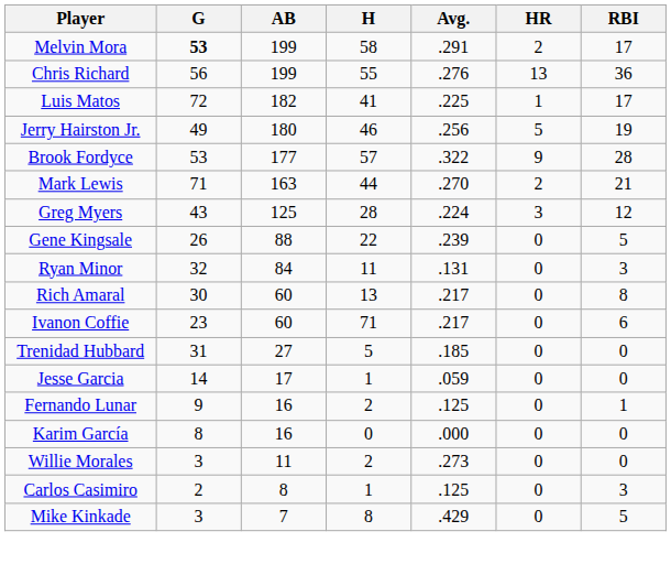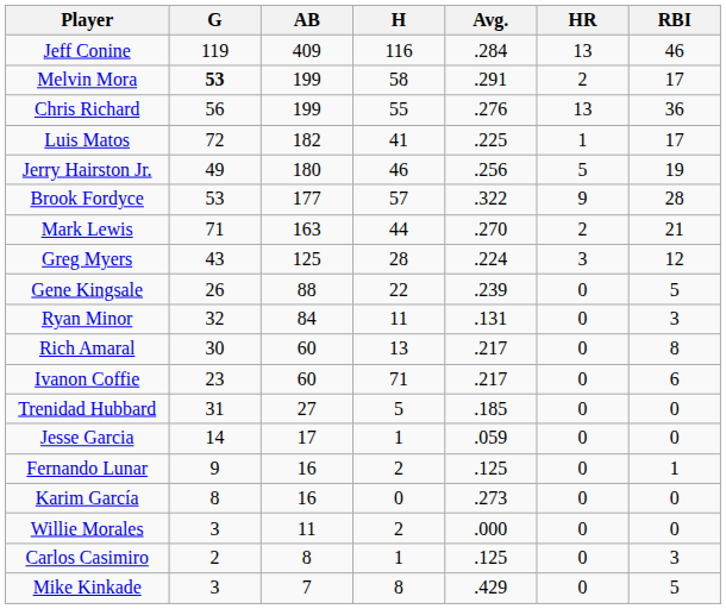+ row: Jeff Conine | 119 | 409 | 116 | .284 | 13 | 46
Karim García | Avg.: .000 -> .273
Willie Morales | Avg.: .273 -> .000
